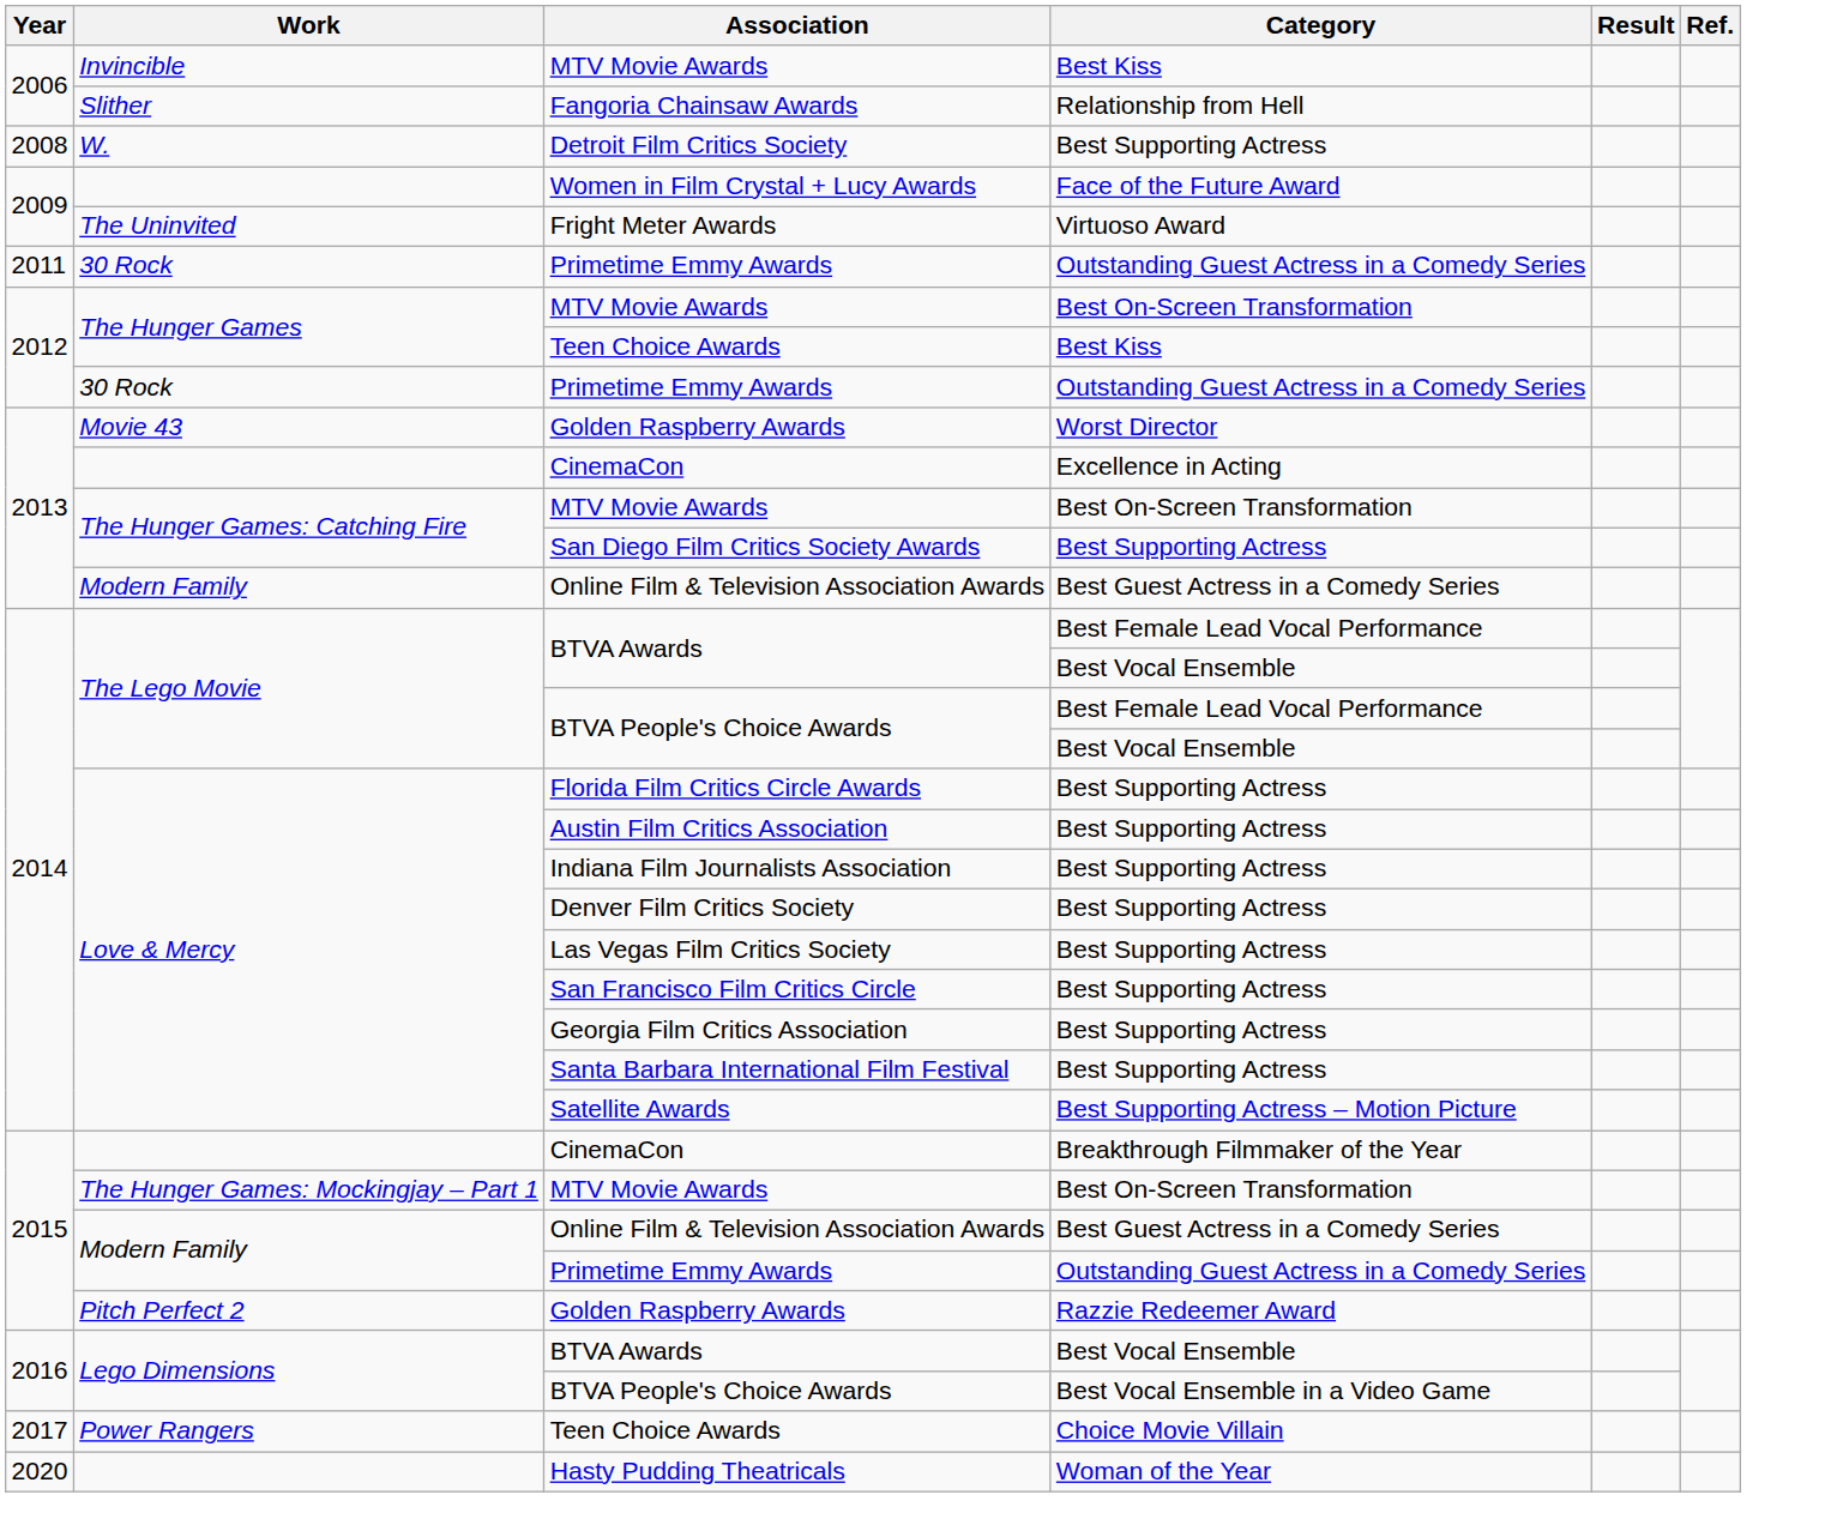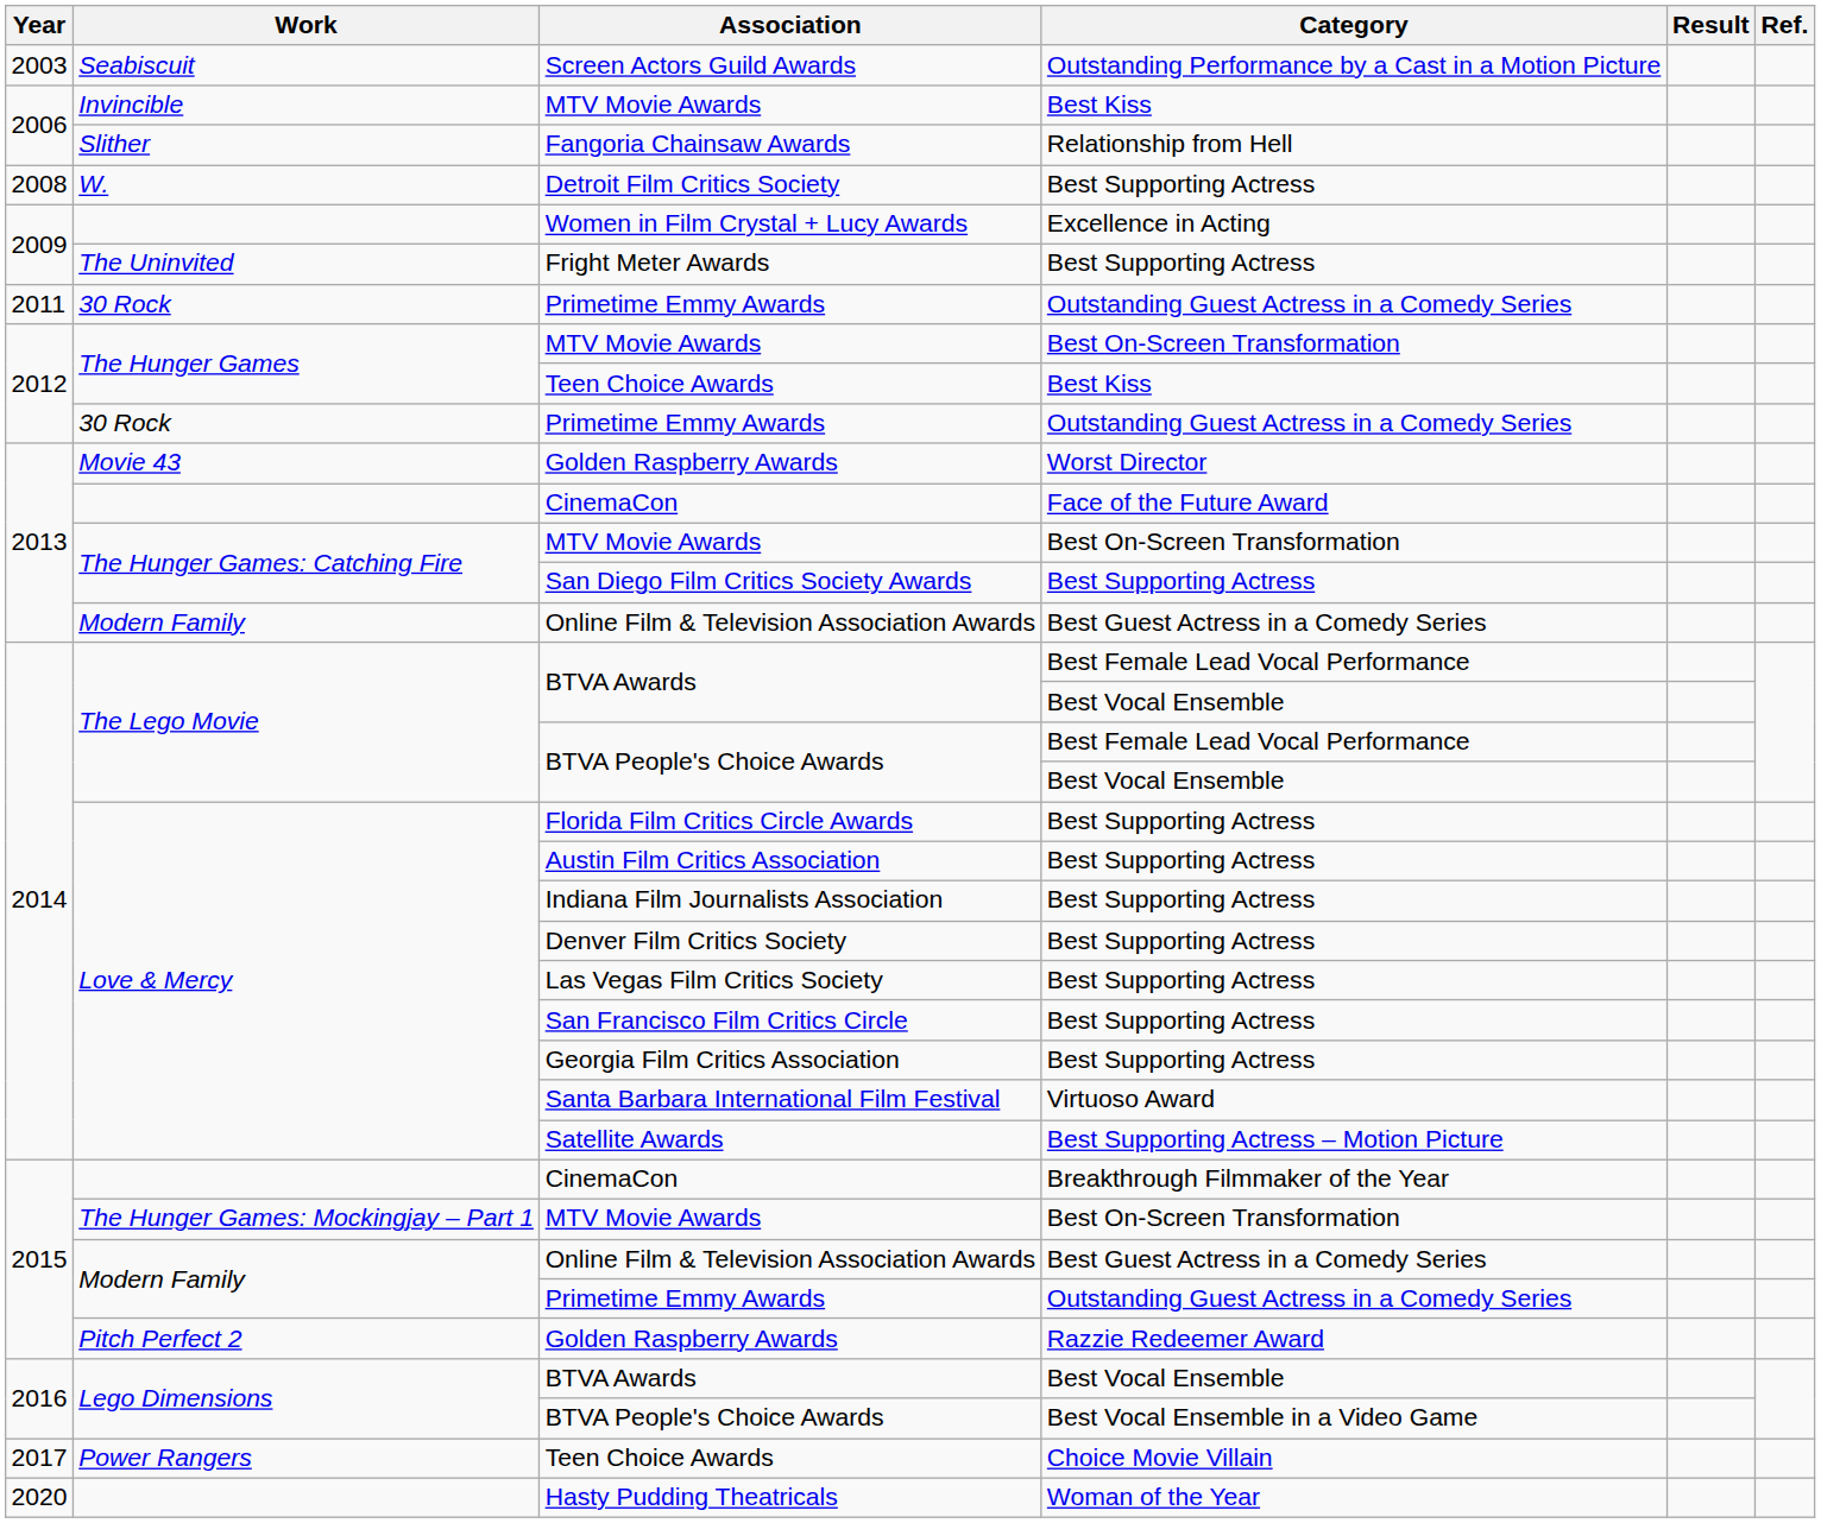+ row: 2003 | Seabiscuit | Screen Actors Guild Awards | Outstanding Performance by a Cast in a Motion Picture
Women in Film Crystal + Lucy Awards | Category: Face of the Future Award -> Excellence in Acting
Fright Meter Awards | Category: Virtuoso Award -> Best Supporting Actress
2013 / CinemaCon | Category: Excellence in Acting -> Face of the Future Award
Santa Barbara International Film Festival | Category: Best Supporting Actress -> Virtuoso Award
